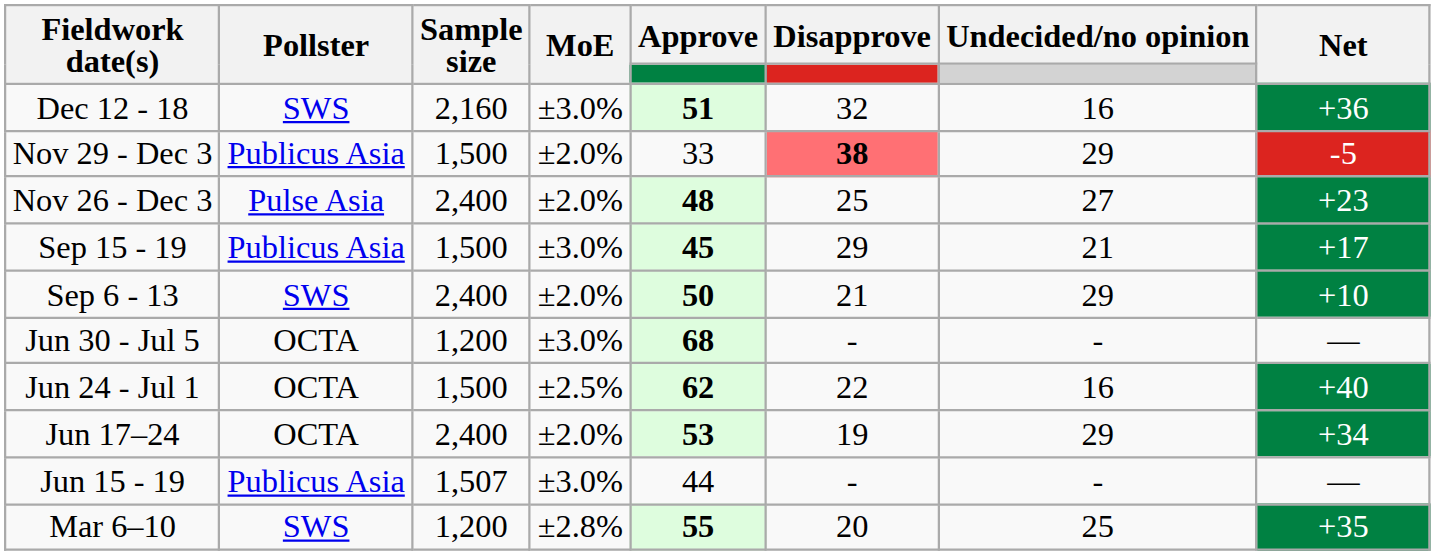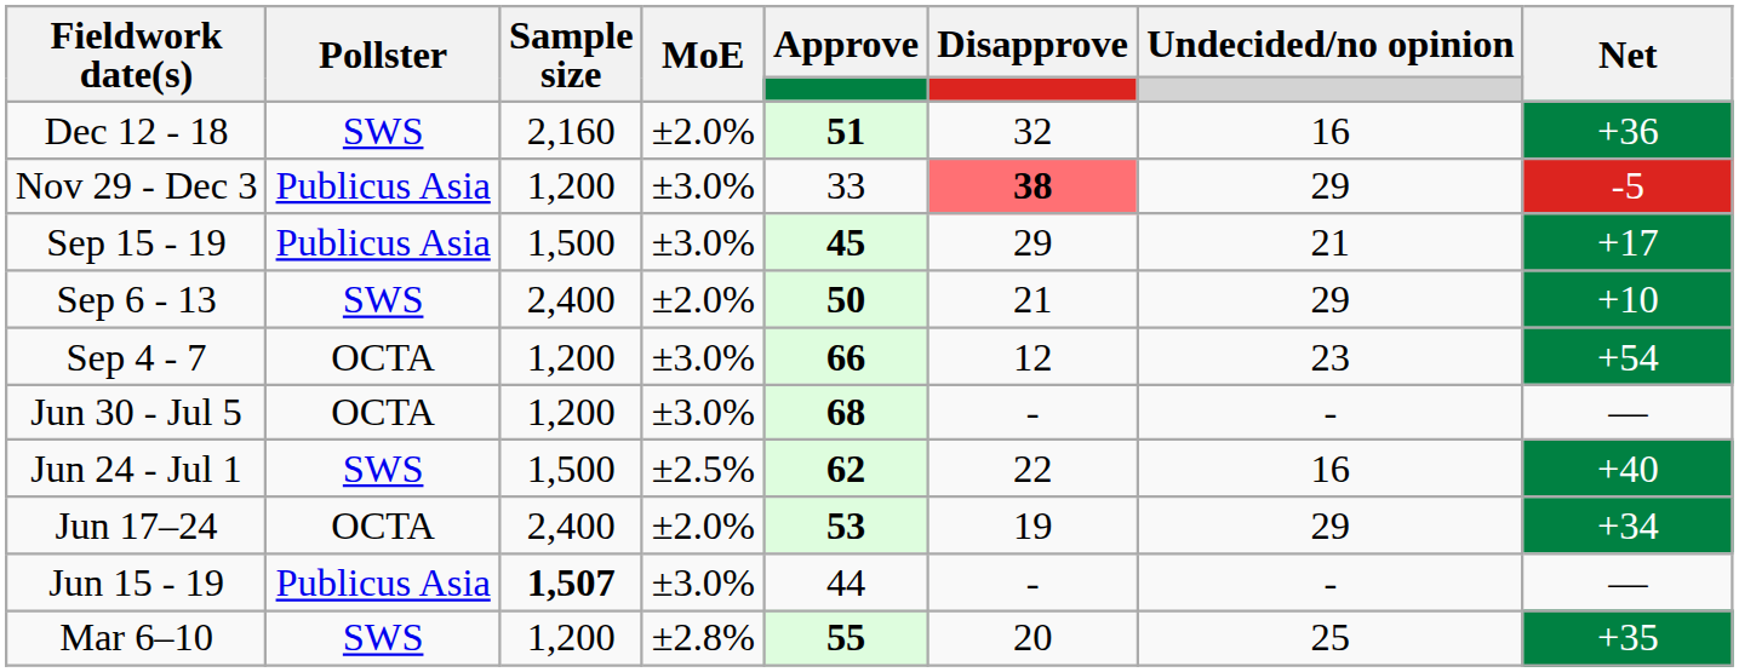Dec 12 - 18 | MoE: ±3.0% -> ±2.0%
Nov 29 - Dec 3 | Sample size: 1,500 -> 1,200
Nov 29 - Dec 3 | MoE: ±2.0% -> ±3.0%
- row: Nov 26 - Dec 3 | Pulse Asia | 2,400 | ±2.0% | 48 | 25 | 27 | +23
+ row: Sep 4 - 7 | OCTA | 1,200 | ±3.0% | 66 | 12 | 23 | +54
Jun 24 - Jul 1 | Pollster: OCTA -> SWS
Jun 15 - 19 | Sample size: normal -> bold
